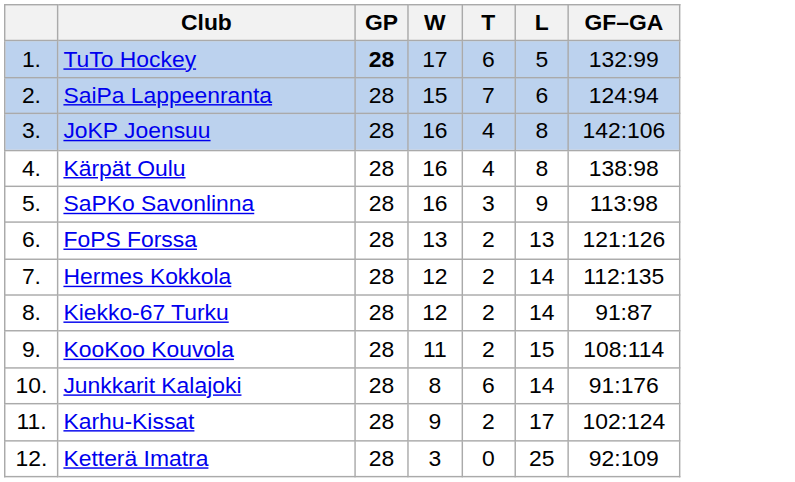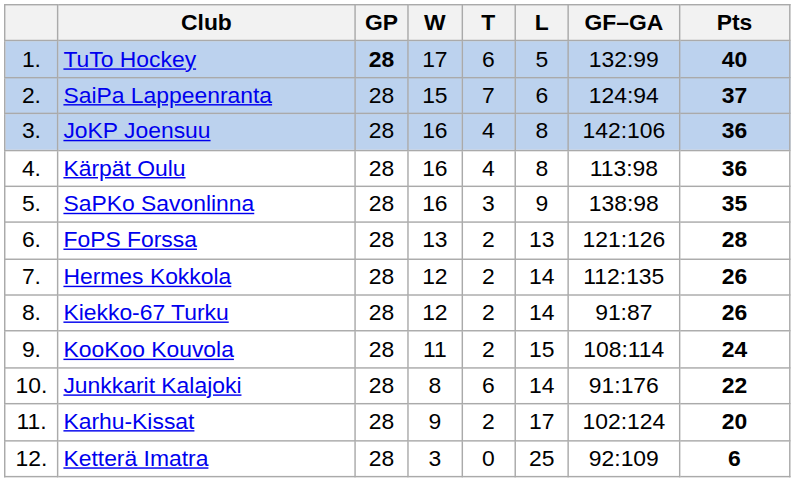+ column: Pts | 40 | 37 | 36 | 36 | 35 | 28 | 26 | 26 | 24 | 22 | 20 | 6
Kärpät Oulu | GF–GA: 138:98 -> 113:98
SaPKo Savonlinna | GF–GA: 113:98 -> 138:98
